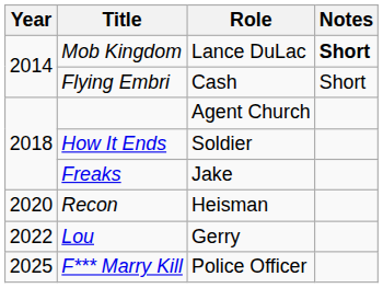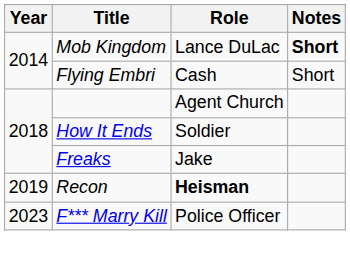Recon | Year: 2020 -> 2019
Recon | Role: normal -> bold
- row: 2022 | Lou | Gerry
F*** Marry Kill | Year: 2025 -> 2023
